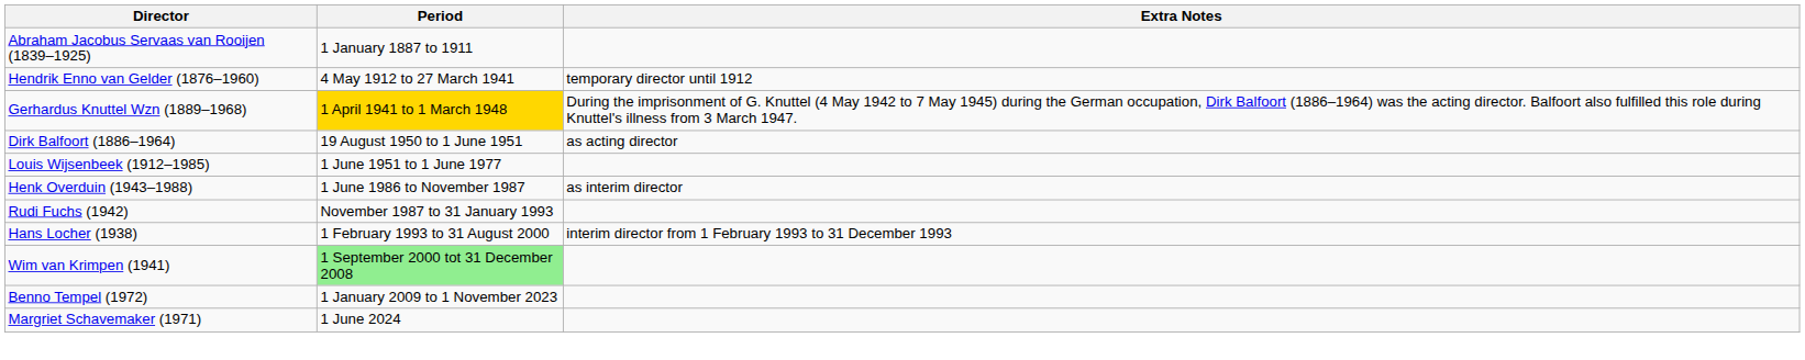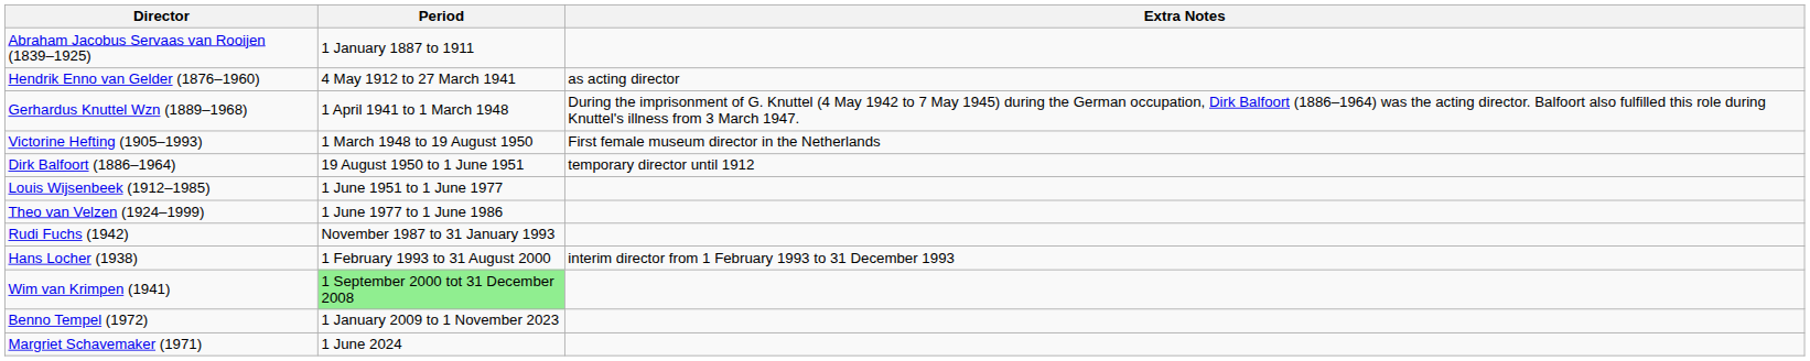Hendrik Enno van Gelder (1876–1960) | Extra Notes: temporary director until 1912 -> as acting director
Gerhardus Knuttel Wzn (1889–1968) | Period: gold background -> no background
+ row: Victorine Hefting (1905–1993) | 1 March 1948 to 19 August 1950 | First female museum director in the Netherlands
Dirk Balfoort (1886–1964) | Extra Notes: as acting director -> temporary director until 1912
+ row: Theo van Velzen (1924–1999) | 1 June 1977 to 1 June 1986
- row: Henk Overduin (1943–1988) | 1 June 1986 to November 1987 | as interim director
